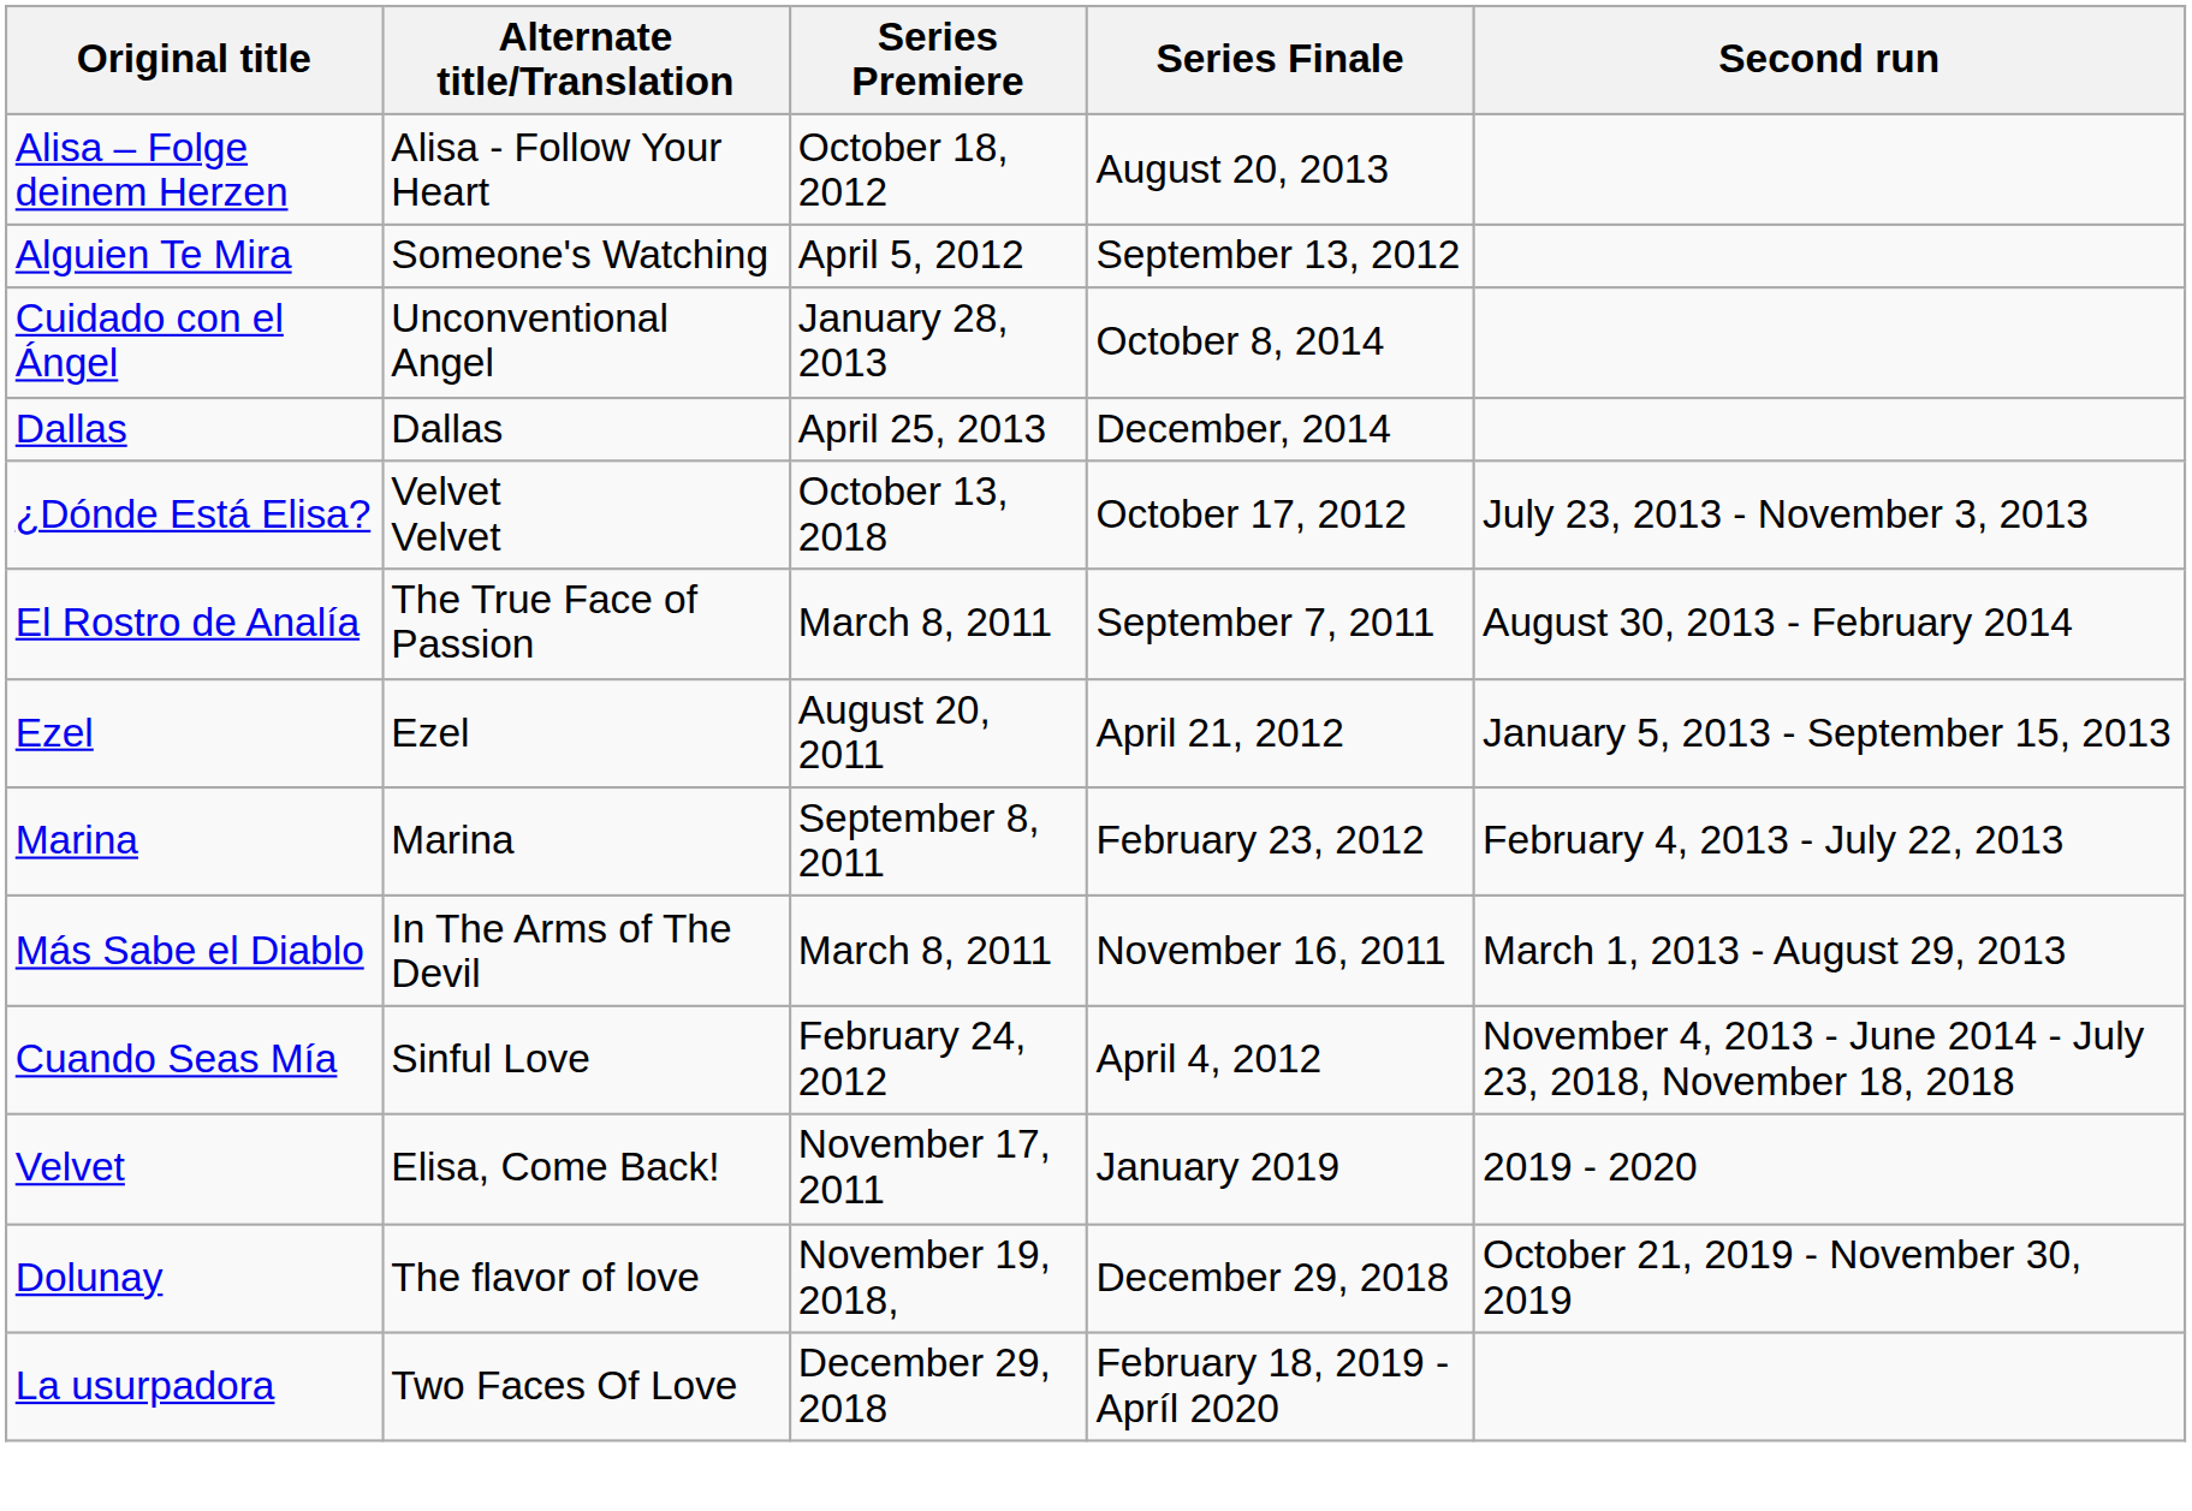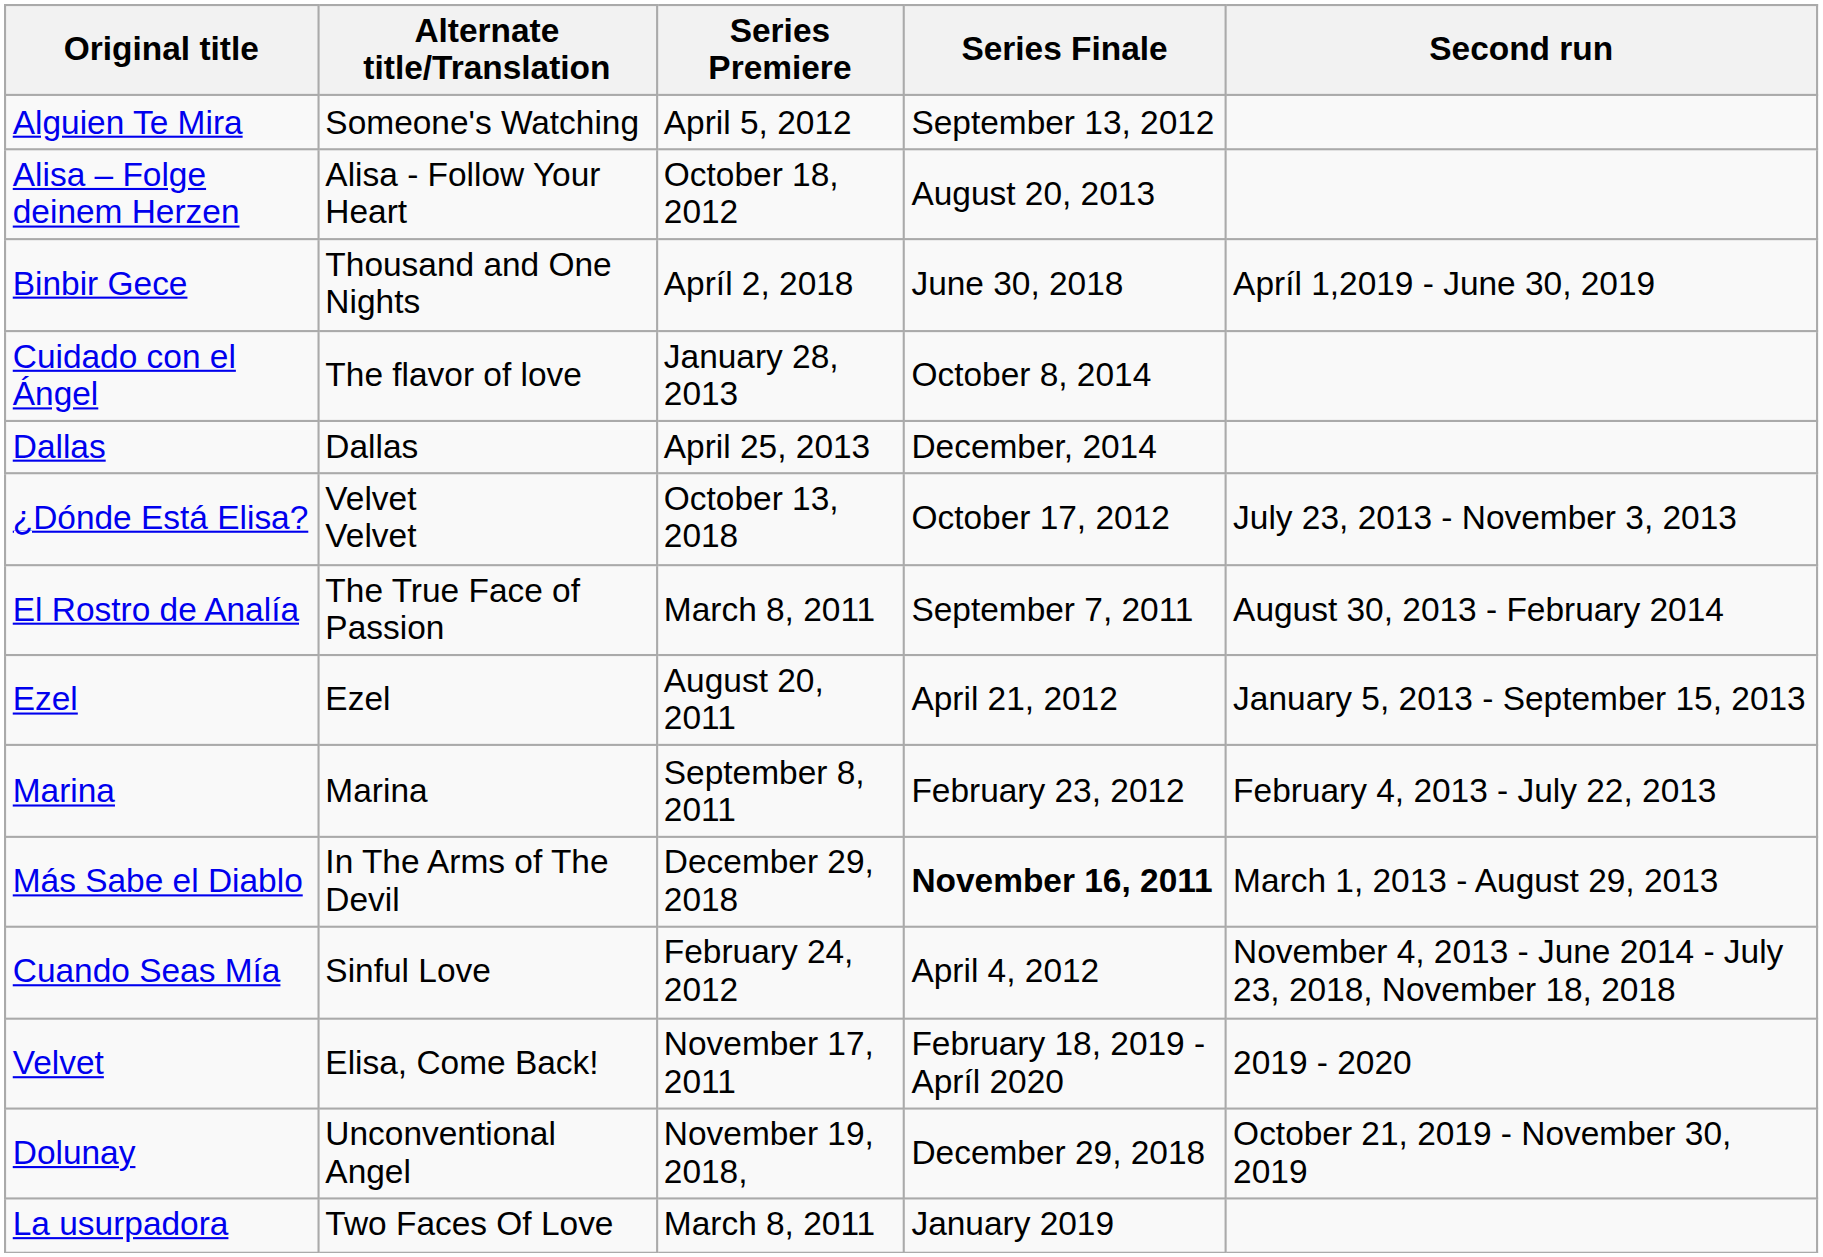rows swapped: Alguien Te Mira <-> Alisa – Folge deinem Herzen
+ row: Binbir Gece | Thousand and One Nights | Apríl 2, 2018 | June 30, 2018 | Apríl 1,2019 - June 30, 2019
Cuidado con el Ángel | Alternate title/Translation: Unconventional Angel -> The flavor of love
Más Sabe el Diablo | Series Premiere: March 8, 2011 -> December 29, 2018
Más Sabe el Diablo | Series Finale: normal -> bold
Velvet | Series Finale: January 2019 -> February 18, 2019 - Apríl 2020
Dolunay | Alternate title/Translation: The flavor of love -> Unconventional Angel
La usurpadora | Series Premiere: December 29, 2018 -> March 8, 2011
La usurpadora | Series Finale: February 18, 2019 - Apríl 2020 -> January 2019
